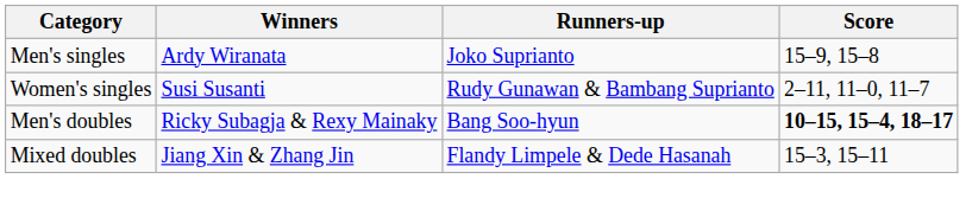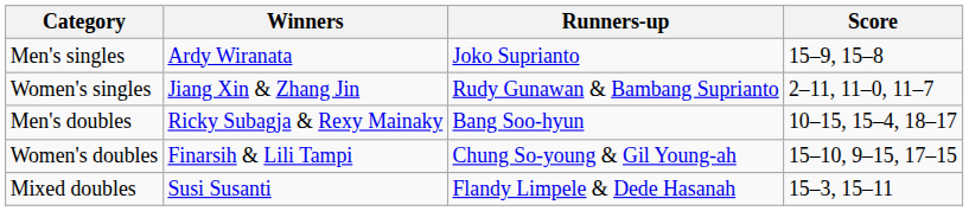Women's singles | Winners: Susi Susanti -> Jiang Xin & Zhang Jin
Men's doubles | Score: bold -> normal
+ row: Women's doubles | Finarsih & Lili Tampi | Chung So-young & Gil Young-ah | 15–10, 9–15, 17–15
Mixed doubles | Winners: Jiang Xin & Zhang Jin -> Susi Susanti
